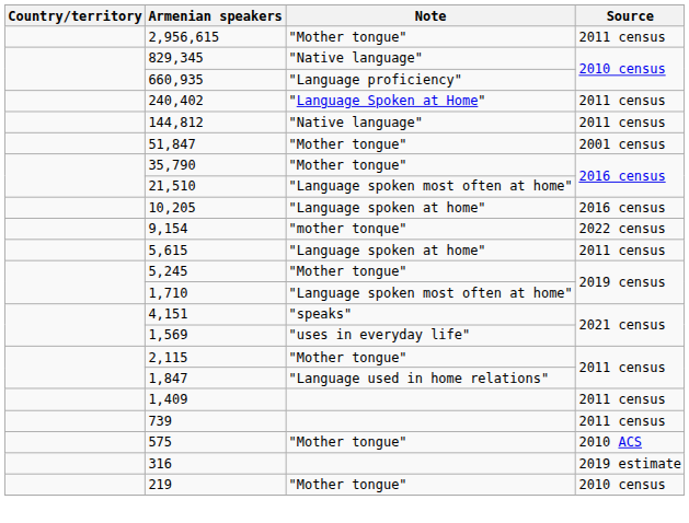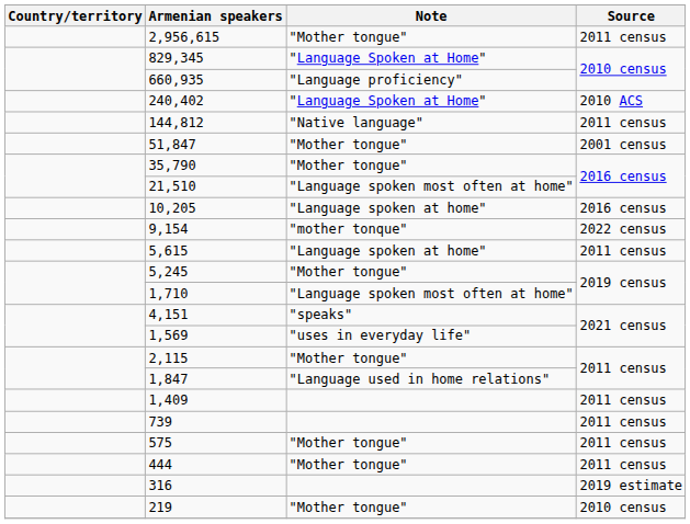829,345 | Note: "Native language" -> "Language Spoken at Home"
240,402 | Source: 2011 census -> 2010 ACS
575 | Source: 2010 ACS -> 2011 census
+ row: 444 | "Mother tongue" | 2011 census
